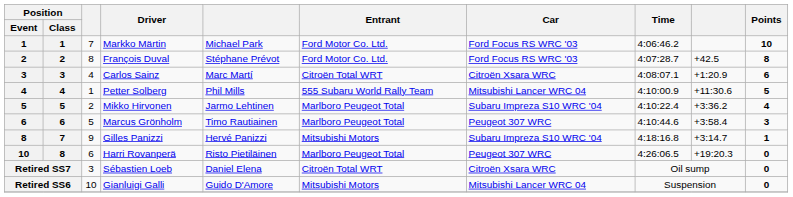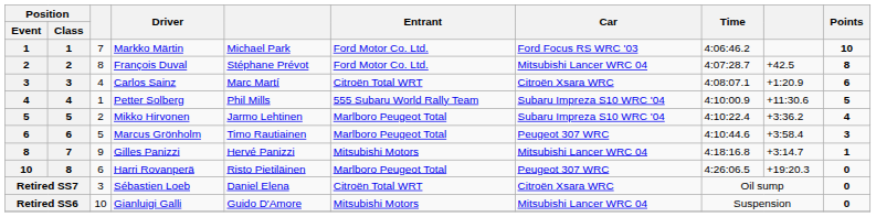François Duval | Car: Ford Focus RS WRC '03 -> Mitsubishi Lancer WRC 04
Petter Solberg | Car: Mitsubishi Lancer WRC 04 -> Subaru Impreza S10 WRC '04
Gilles Panizzi | Car: Subaru Impreza S10 WRC '04 -> Mitsubishi Lancer WRC 04
